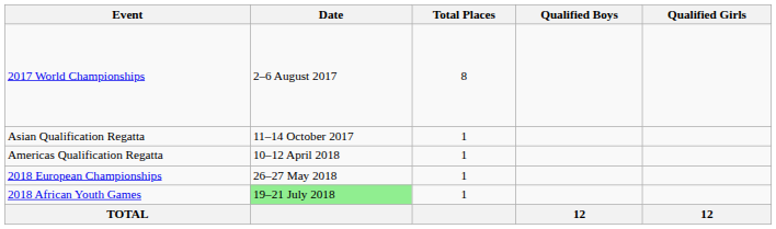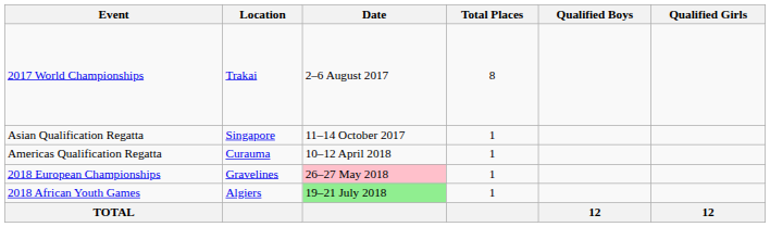+ column: Location | Trakai | Singapore | Curauma | Gravelines | Algiers
2018 European Championships | Date: no background -> pink background
